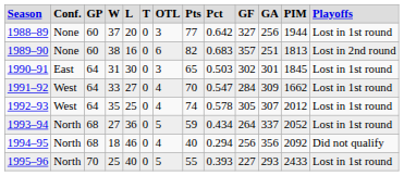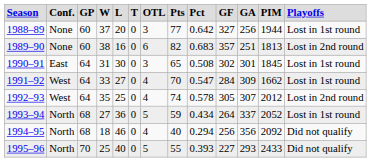1990–91 | column 9: 0.503 -> 0.508
1992–93 | column 13: Lost in 1st round -> Lost in 2nd round
1995–96 | column 13: Lost in 1st round -> Did not qualify
